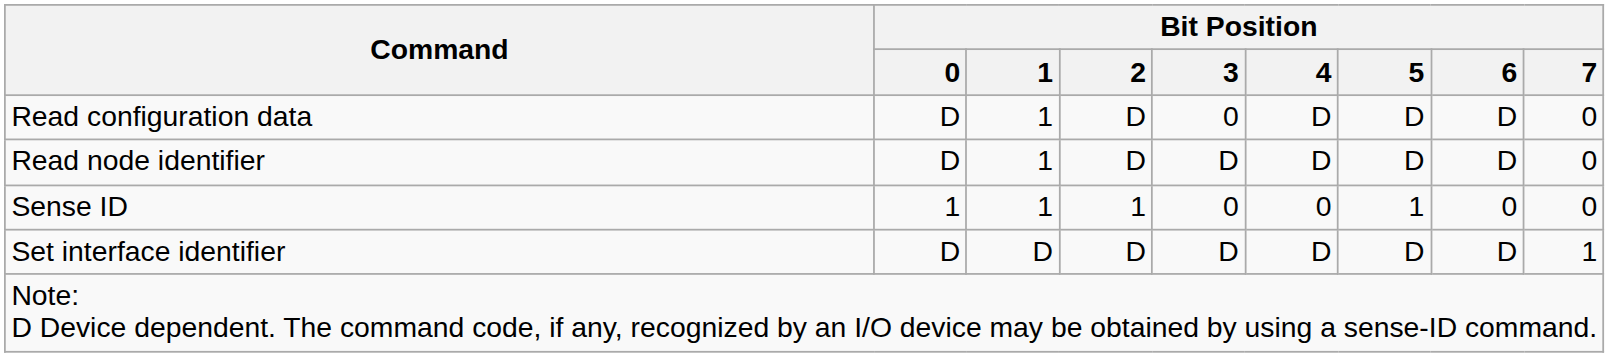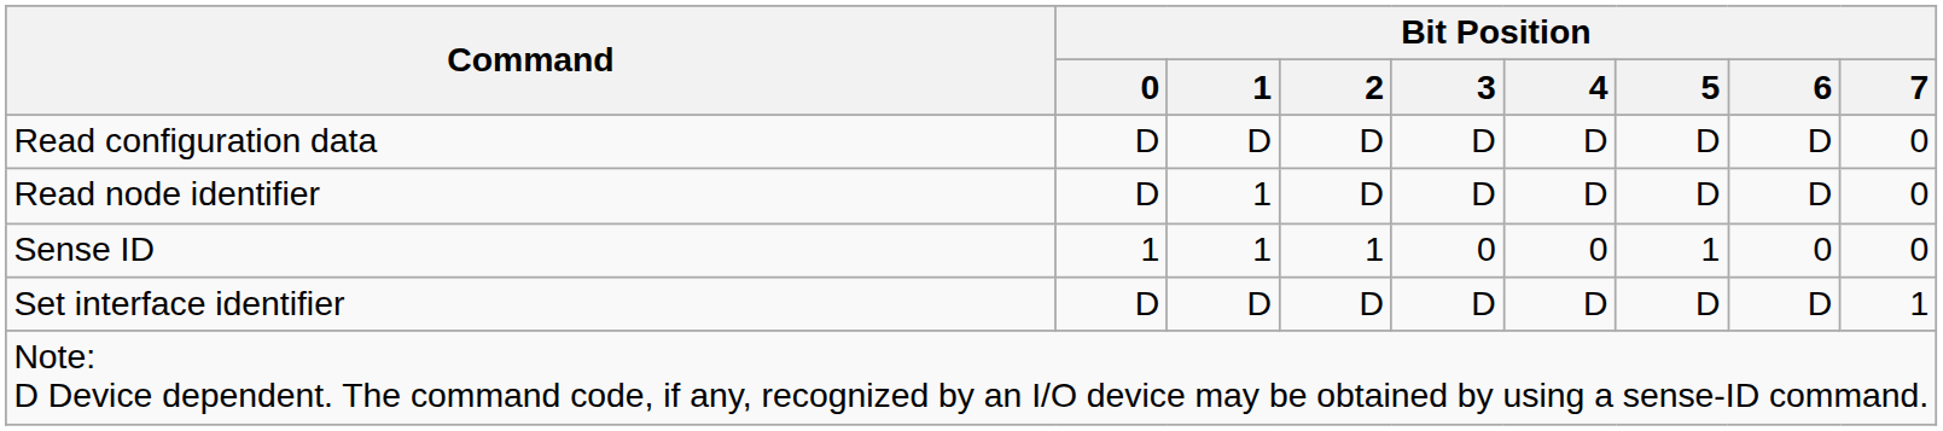Read configuration data | Bit Position / 1: 1 -> D
Read configuration data | Bit Position / 3: 0 -> D
